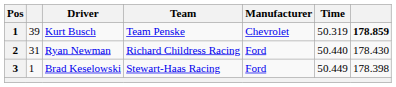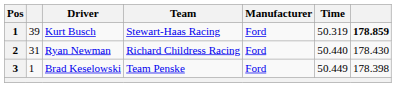Kurt Busch | Team: Team Penske -> Stewart-Haas Racing
Kurt Busch | Manufacturer: Chevrolet -> Ford
Brad Keselowski | Team: Stewart-Haas Racing -> Team Penske
